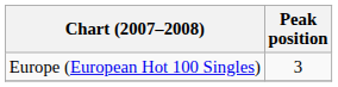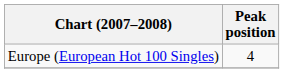Europe (European Hot 100 Singles) | Peak position: 3 -> 4
